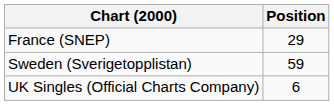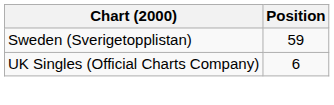- row: France (SNEP) | 29
